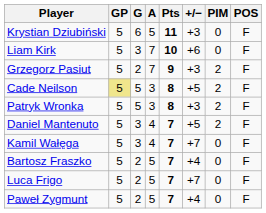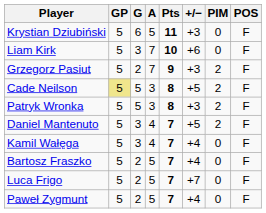Kamil Wałęga | +/−: +7 -> +4
